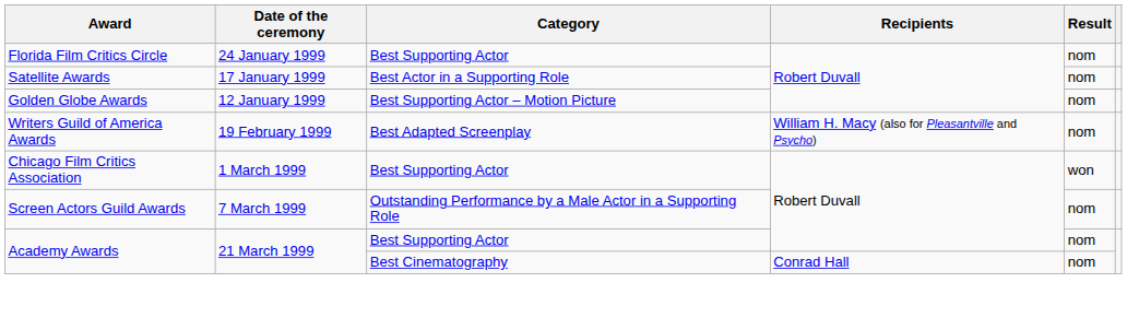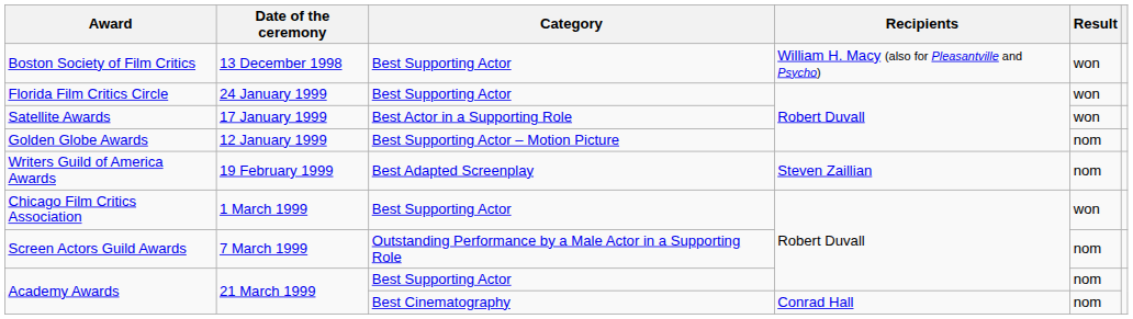+ row: Boston Society of Film Critics | 13 December 1998 | Best Supporting Actor | William H. Macy (also for Pleasantville and Psycho) | won
Florida Film Critics Circle | Result: nom -> won
Satellite Awards | Result: nom -> won
Writers Guild of America Awards | Recipients: William H. Macy (also for Pleasantville and Psycho) -> Steven Zaillian
